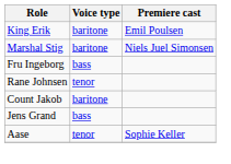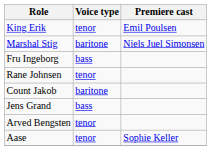King Erik | Voice type: baritone -> tenor
+ row: Arved Bengsten | tenor
